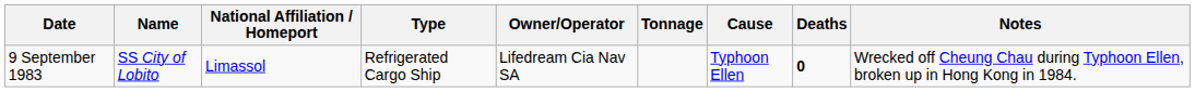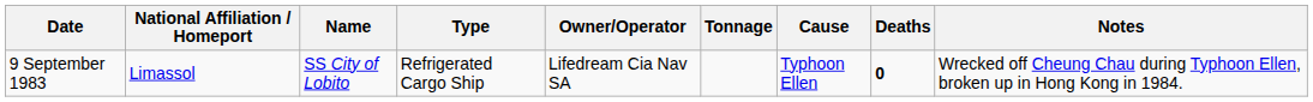columns swapped: Name <-> National Affiliation / Homeport
